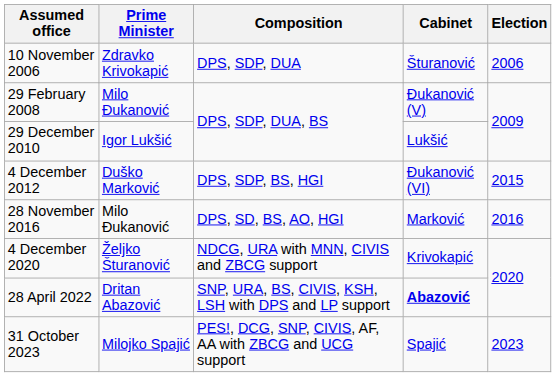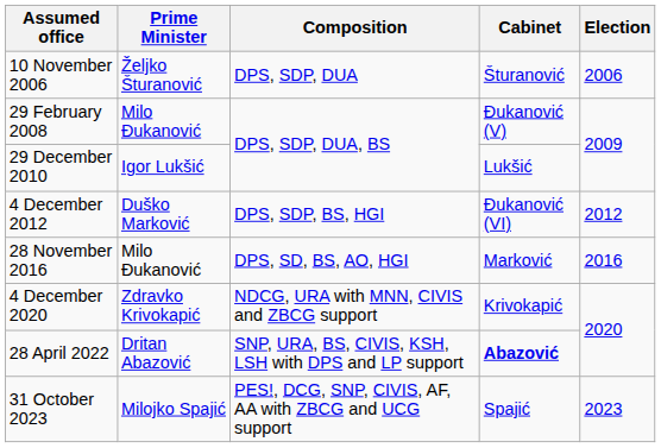10 November 2006 | Prime Minister: Zdravko Krivokapić -> Željko Šturanović
4 December 2012 | Election: 2015 -> 2012
4 December 2020 | Prime Minister: Željko Šturanović -> Zdravko Krivokapić
